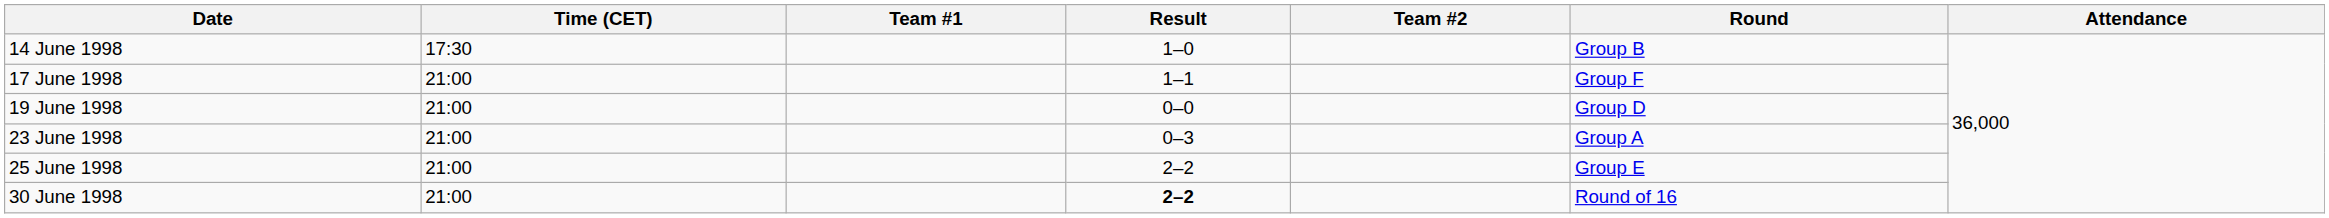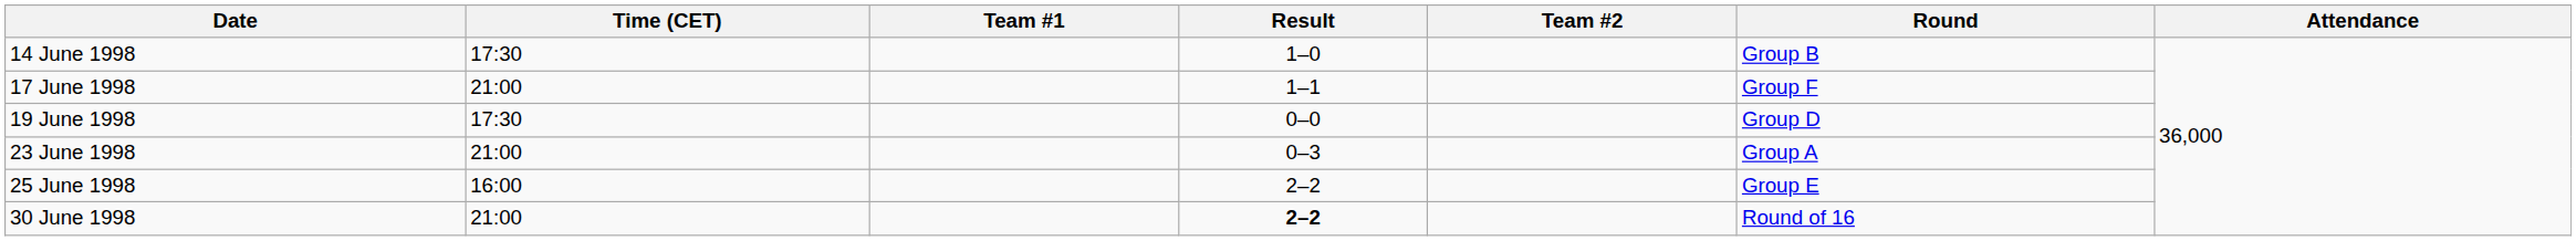19 June 1998 | Time (CET): 21:00 -> 17:30
25 June 1998 | Time (CET): 21:00 -> 16:00
